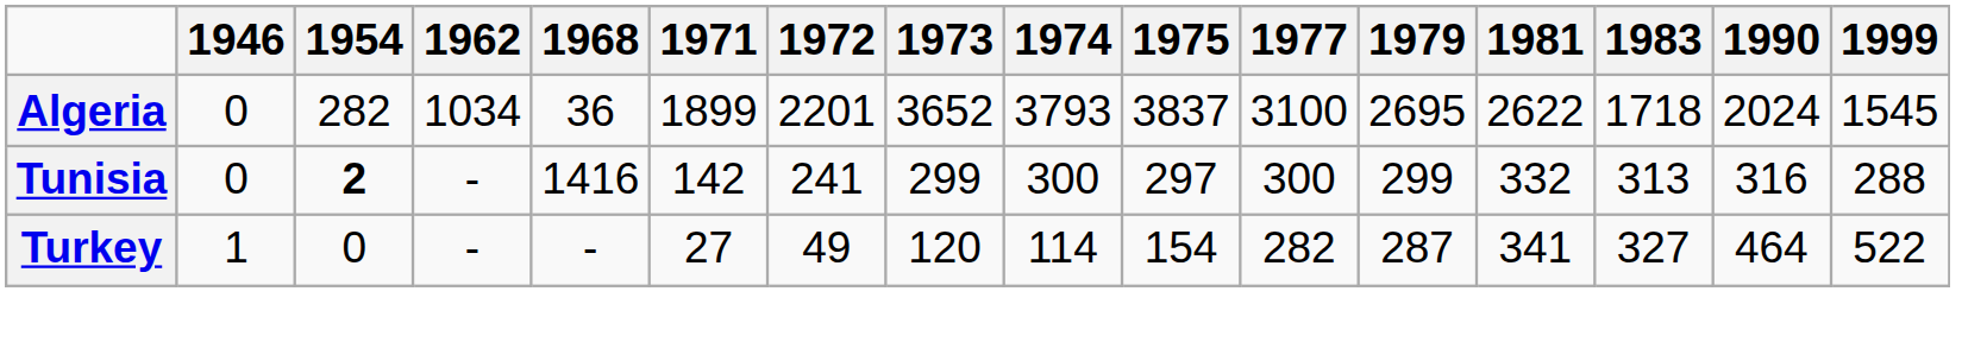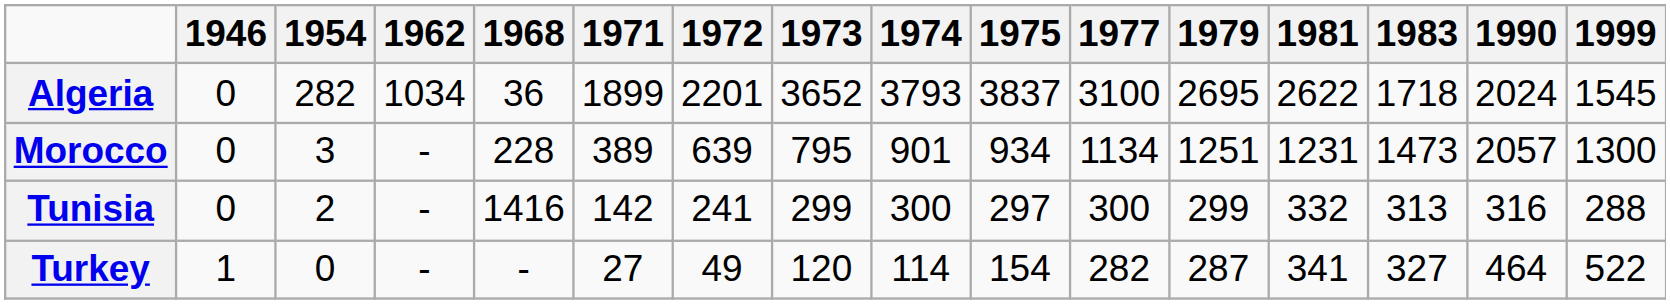+ row: Morocco | 0 | 3 | - | 228 | 389 | 639 | 795 | 901 | 934 | 1134 | 1251 | 1231 | 1473 | 2057 | 1300
Tunisia | 1954: bold -> normal
